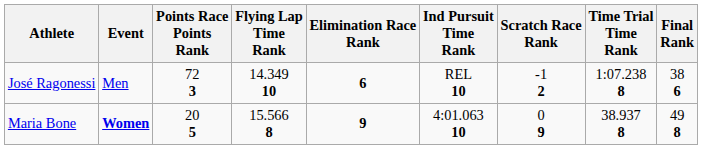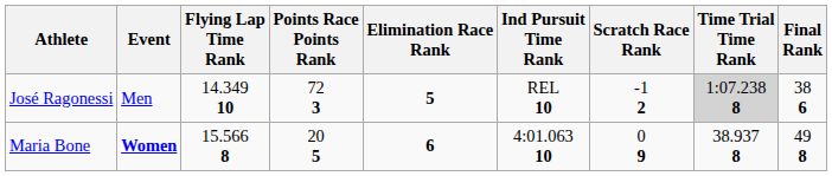columns swapped: Flying Lap Time Rank <-> Points Race Points Rank
José Ragonessi | Elimination Race Rank: 6 -> 5
José Ragonessi | Time Trial Time Rank: no background -> lightgrey background
Maria Bone | Elimination Race Rank: 9 -> 6
